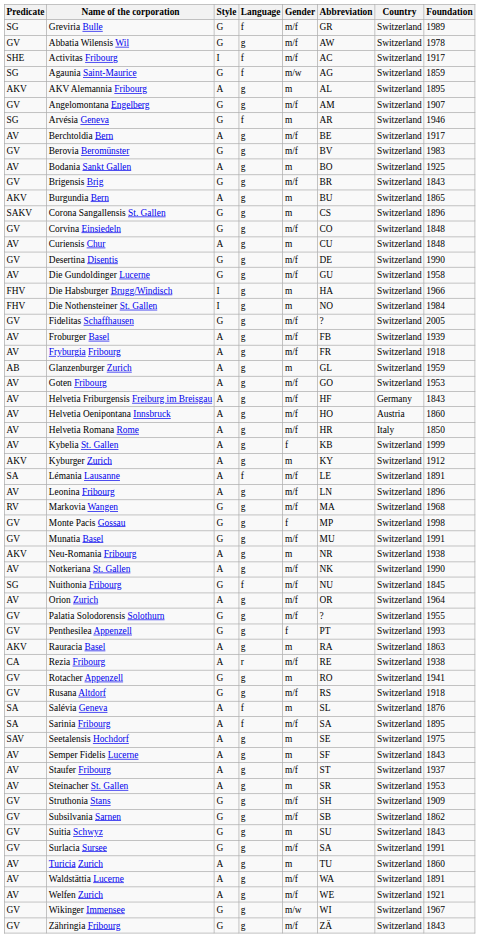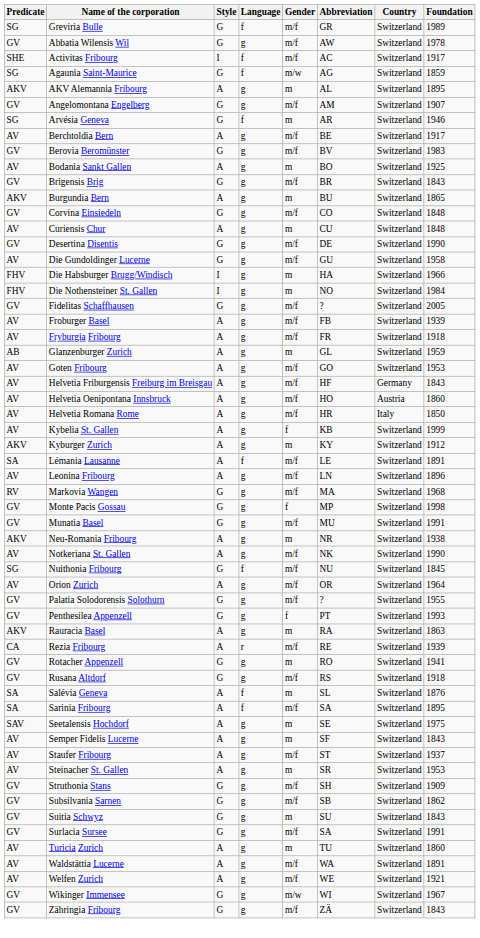- row: SAKV | Corona Sangallensis St. Gallen | G | g | m | CS | Switzerland | 1896
Rezia Fribourg | Foundation: 1938 -> 1939
